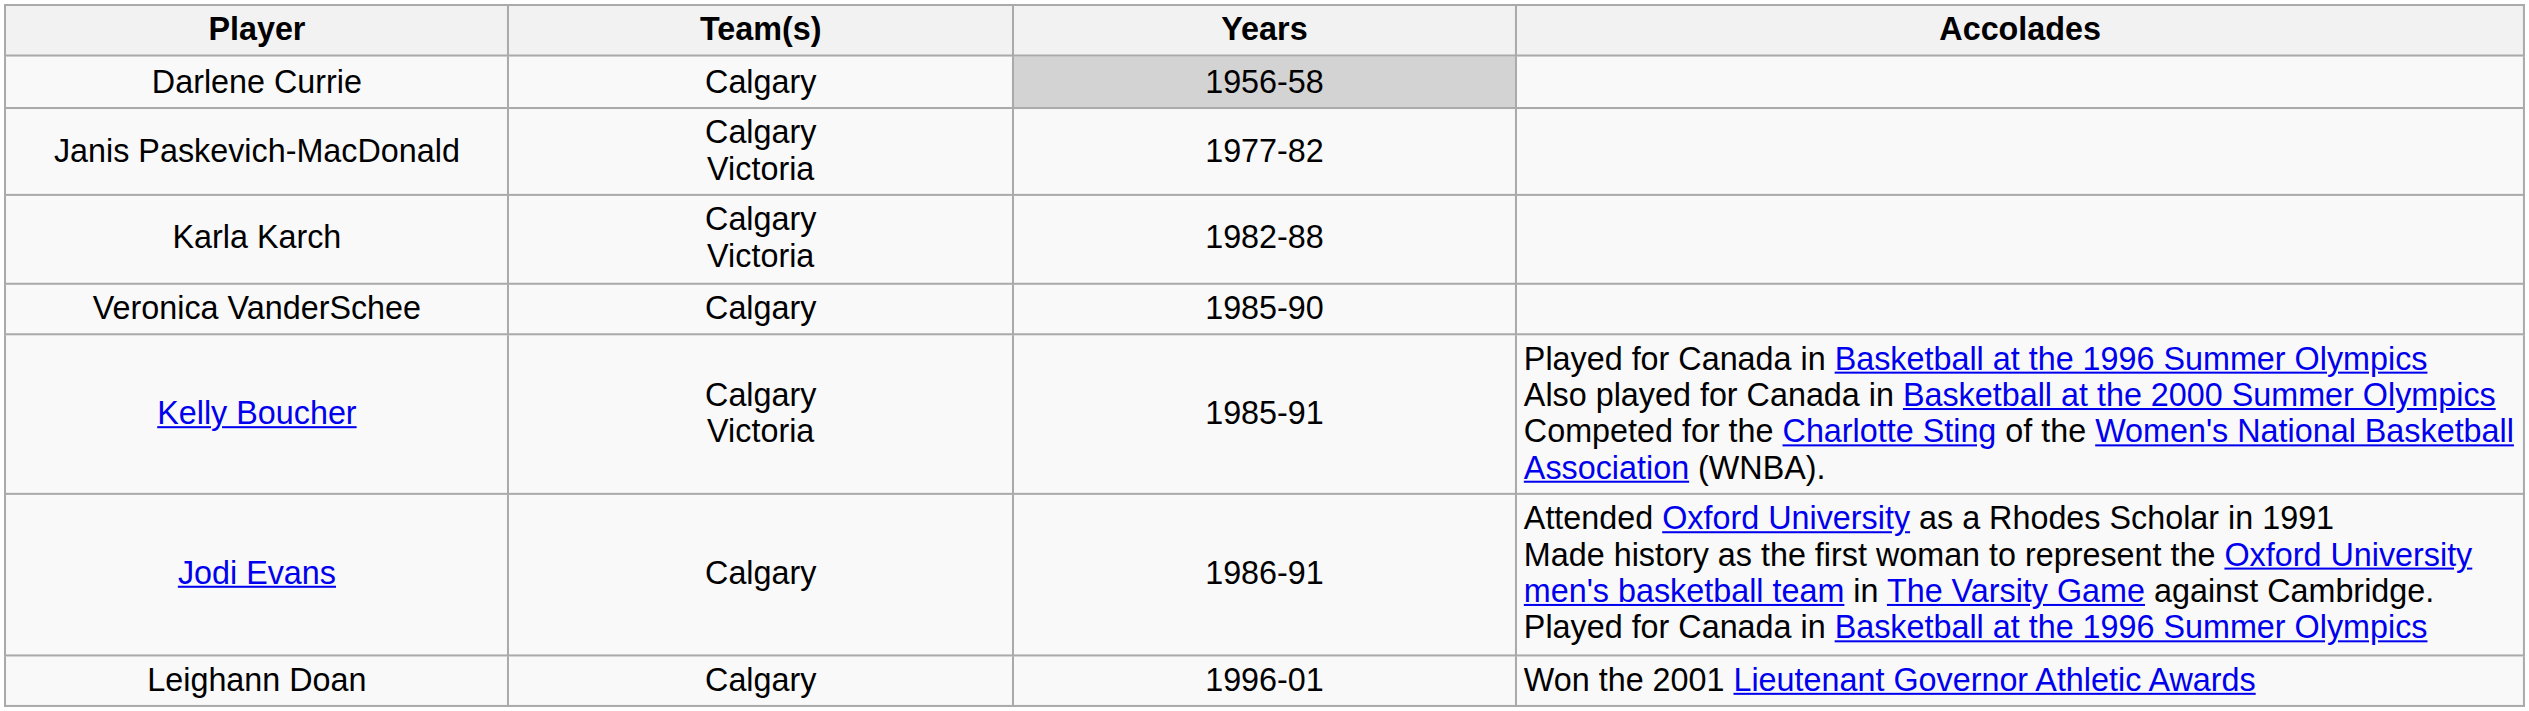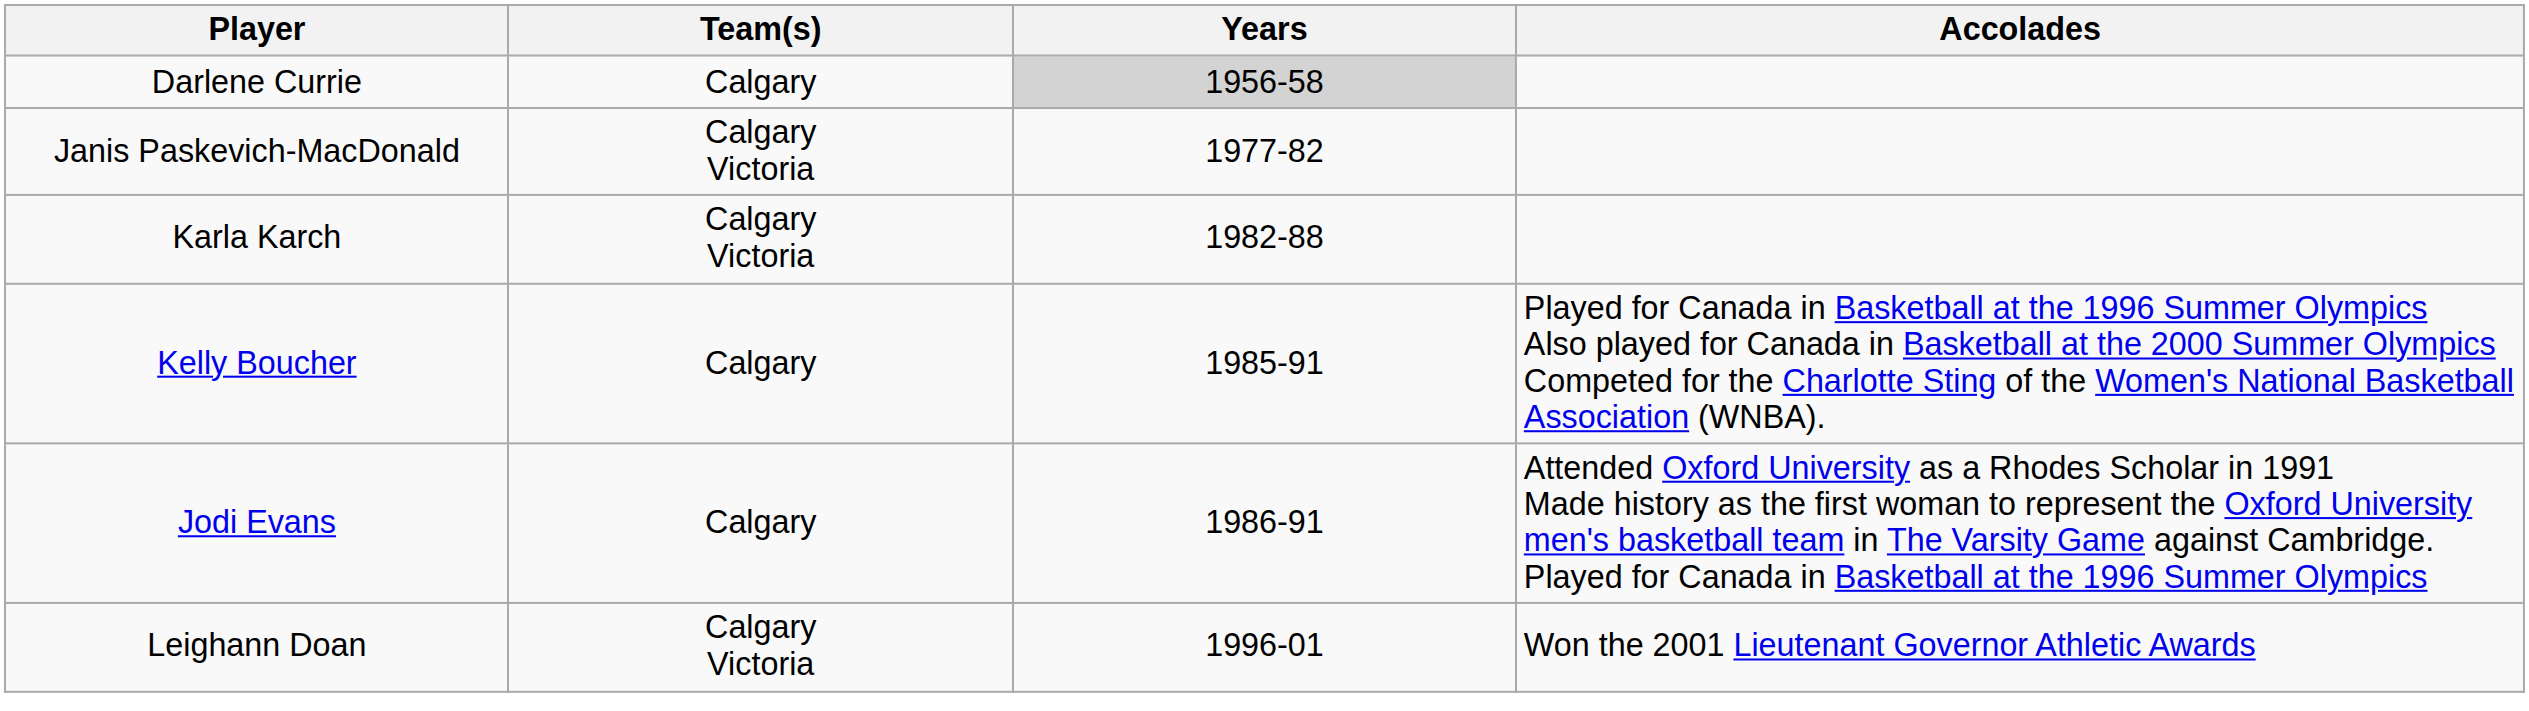- row: Veronica VanderSchee | Calgary | 1985-90
Kelly Boucher | Team(s): Calgary Victoria -> Calgary
Leighann Doan | Team(s): Calgary -> Calgary Victoria
